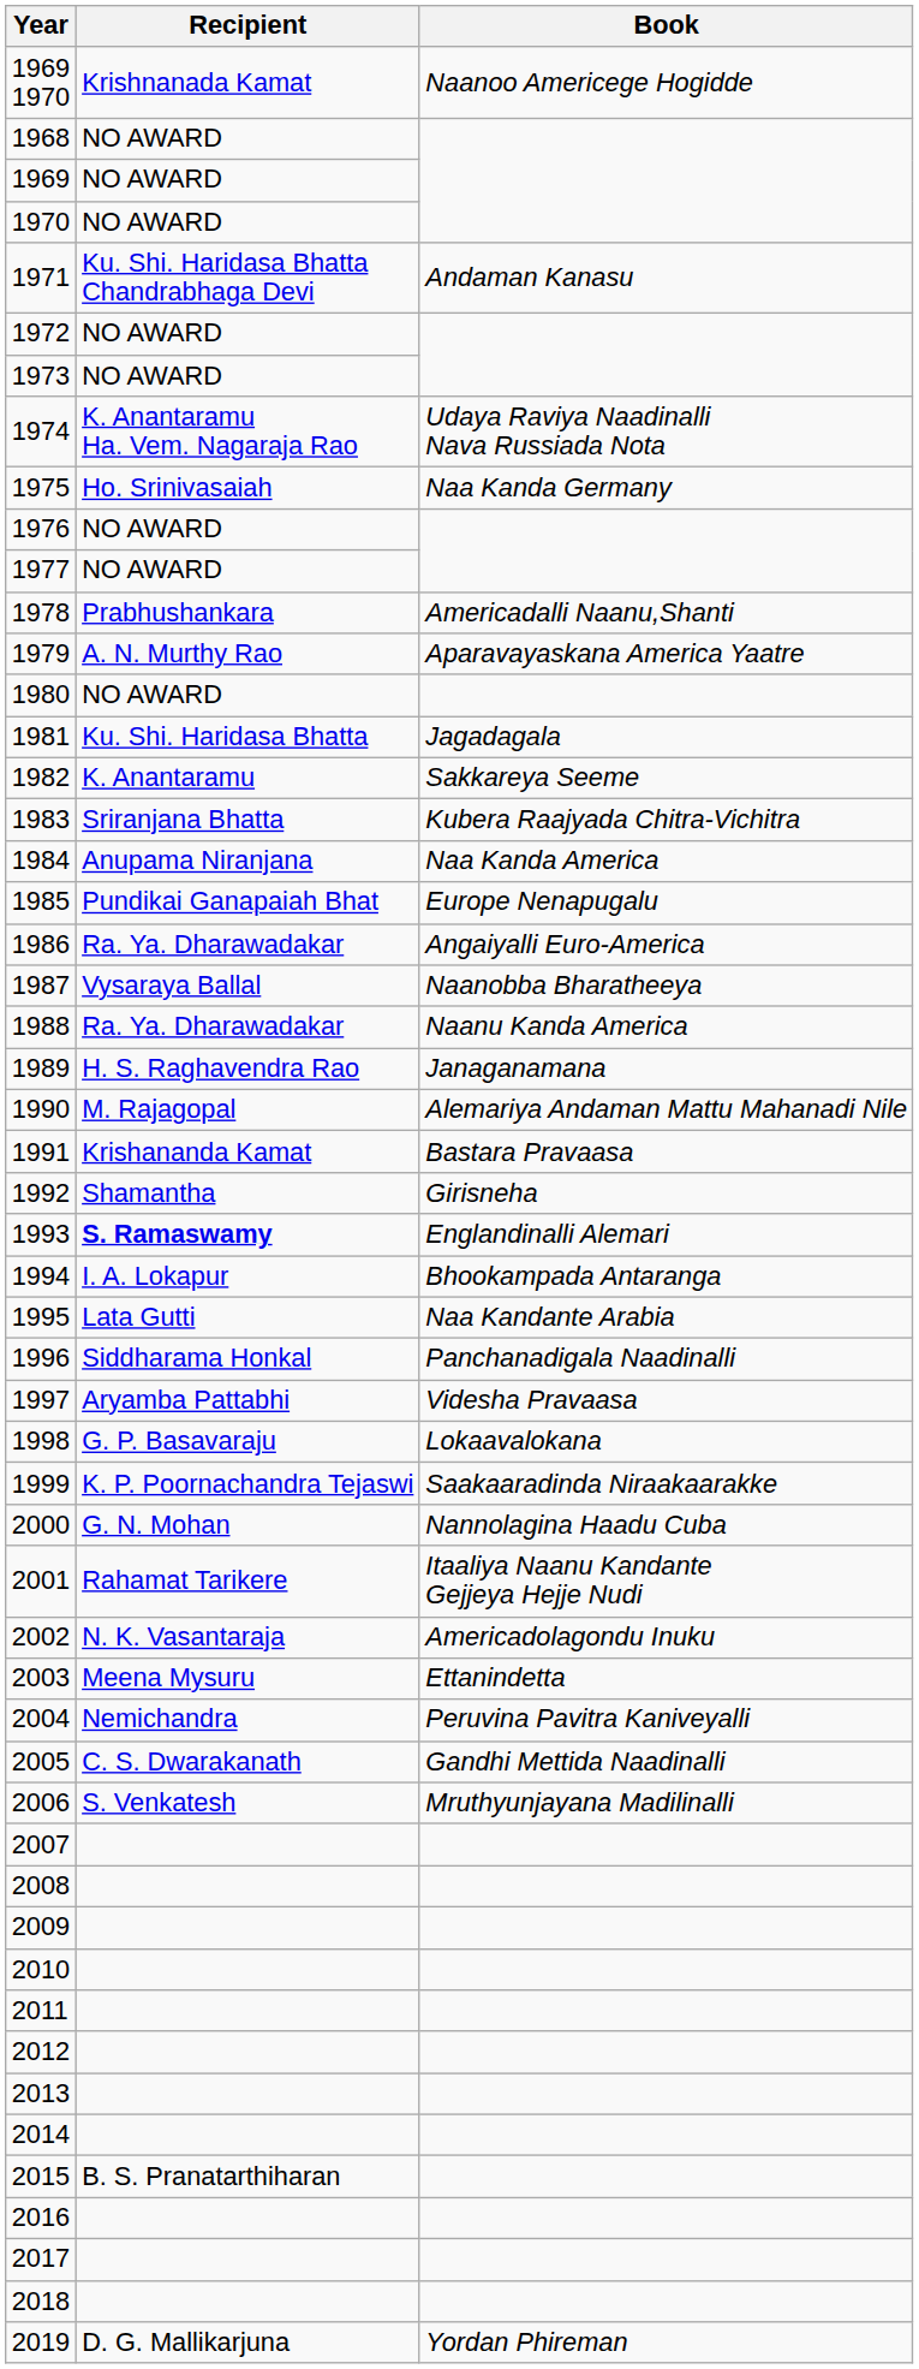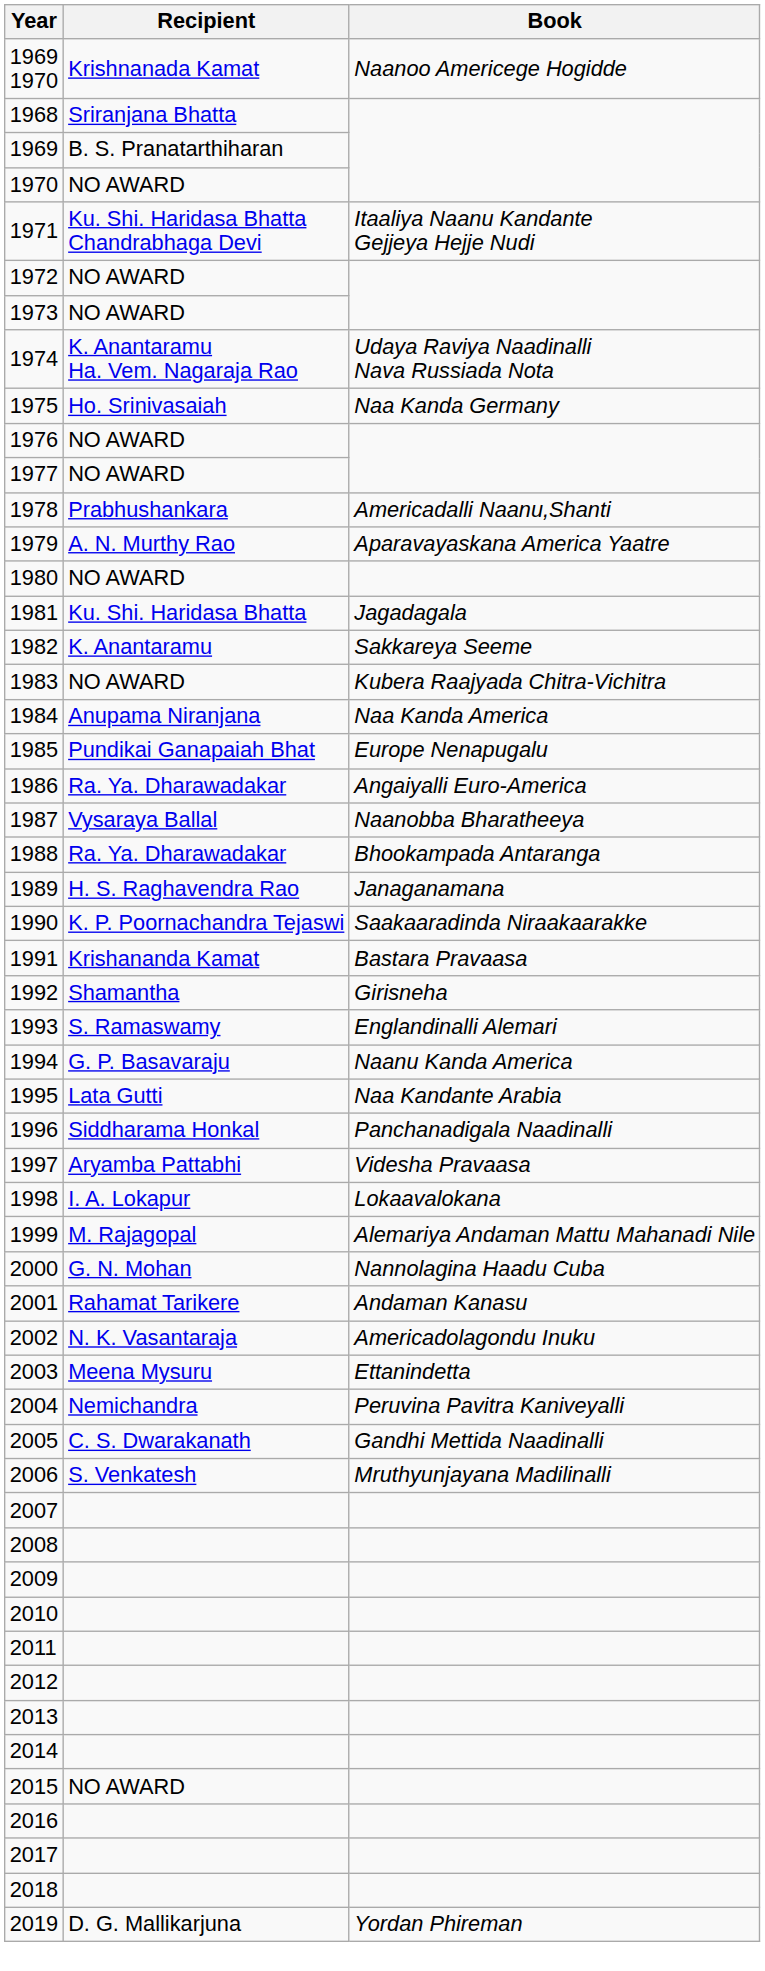1968 | Recipient: NO AWARD -> Sriranjana Bhatta
1969 | Recipient: NO AWARD -> B. S. Pranatarthiharan
1971 | Book: Andaman Kanasu -> Itaaliya Naanu Kandante Gejjeya Hejje Nudi
1983 | Recipient: Sriranjana Bhatta -> NO AWARD
1988 | Book: Naanu Kanda America -> Bhookampada Antaranga
1990 | Recipient: M. Rajagopal -> K. P. Poornachandra Tejaswi
1990 | Book: Alemariya Andaman Mattu Mahanadi Nile -> Saakaaradinda Niraakaarakke
1993 | Recipient: bold -> normal
1994 | Recipient: I. A. Lokapur -> G. P. Basavaraju
1994 | Book: Bhookampada Antaranga -> Naanu Kanda America
1998 | Recipient: G. P. Basavaraju -> I. A. Lokapur
1999 | Recipient: K. P. Poornachandra Tejaswi -> M. Rajagopal
1999 | Book: Saakaaradinda Niraakaarakke -> Alemariya Andaman Mattu Mahanadi Nile
2001 | Book: Itaaliya Naanu Kandante Gejjeya Hejje Nudi -> Andaman Kanasu
2015 | Recipient: B. S. Pranatarthiharan -> NO AWARD
